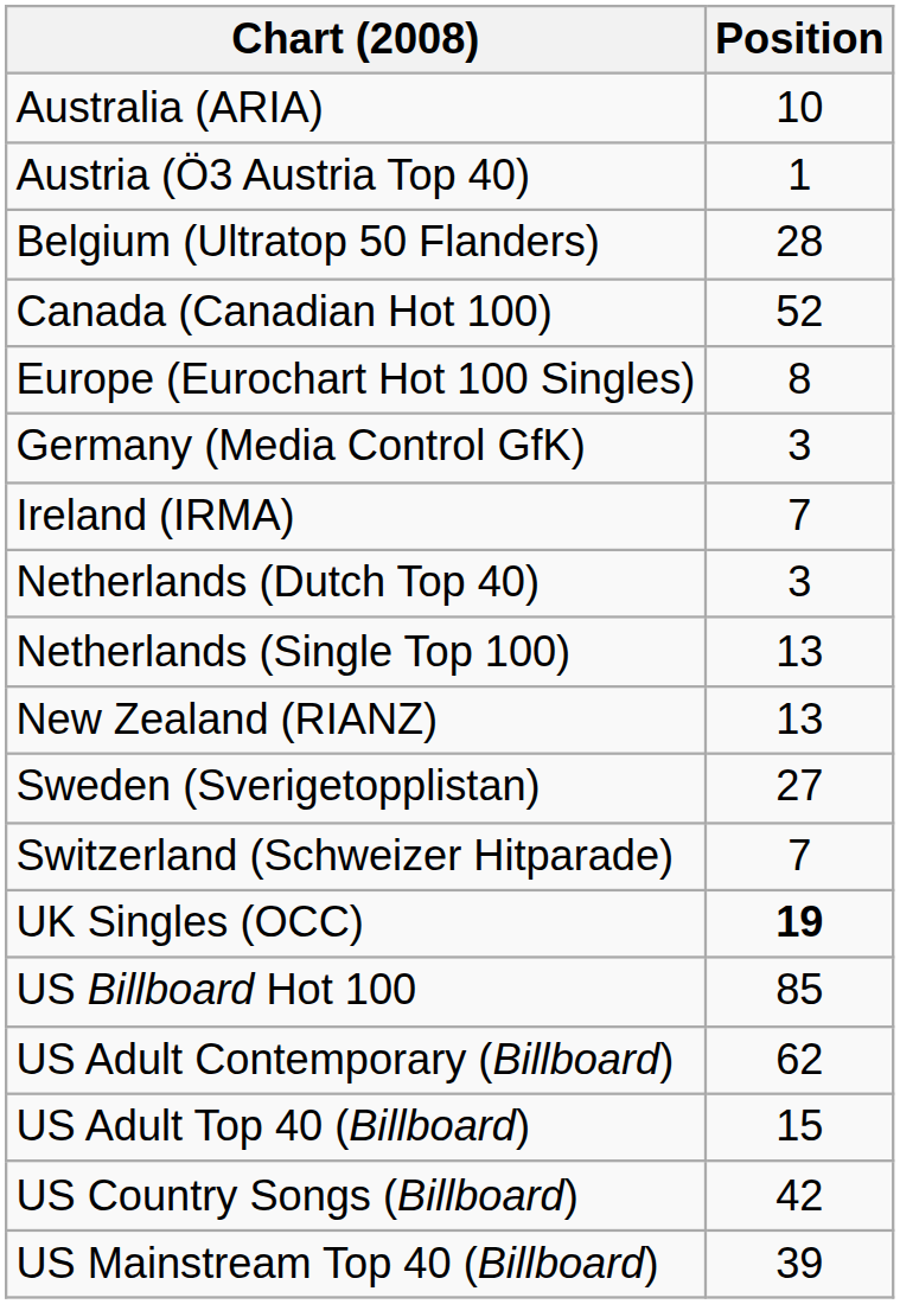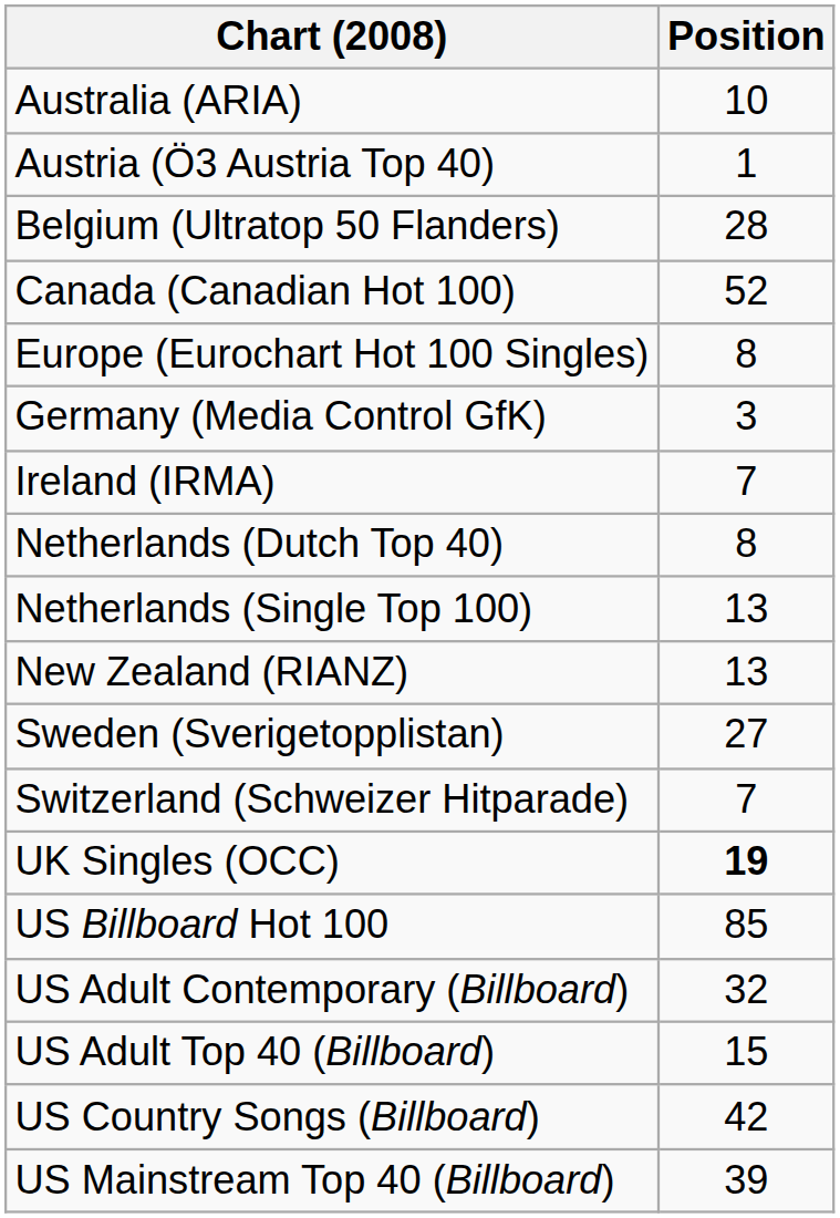Netherlands (Dutch Top 40) | Position: 3 -> 8
US Adult Contemporary (Billboard) | Position: 62 -> 32
